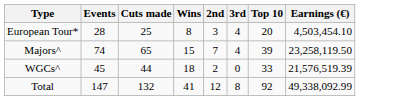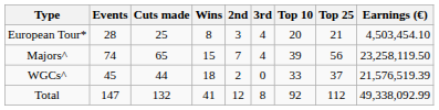+ column: Top 25 | 21 | 56 | 37 | 112
